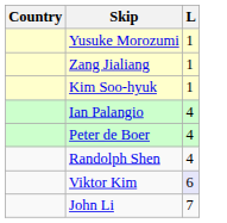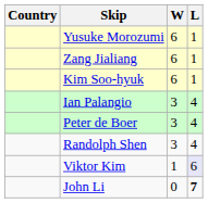+ column: W | 6 | 6 | 6 | 3 | 3 | 3 | 1 | 0
John Li | L: normal -> bold
